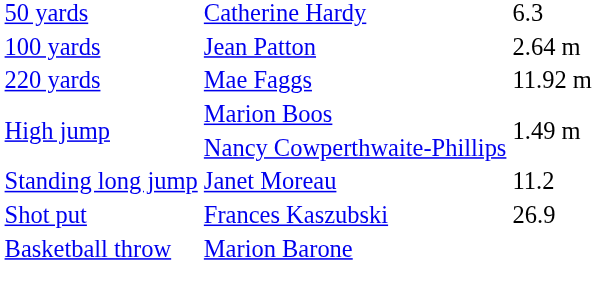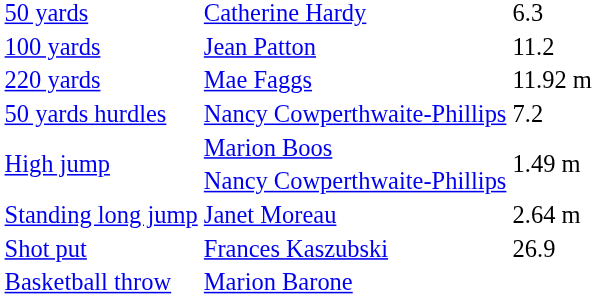100 yards | column 3: 2.64 m -> 11.2
+ row: 50 yards hurdles | Nancy Cowperthwaite-Phillips | 7.2
Standing long jump | column 3: 11.2 -> 2.64 m
